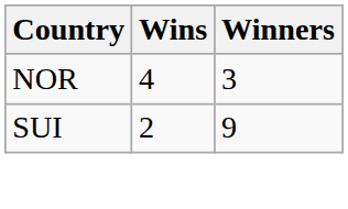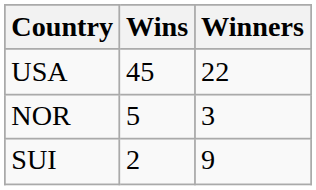+ row: USA | 45 | 22
NOR | Wins: 4 -> 5
